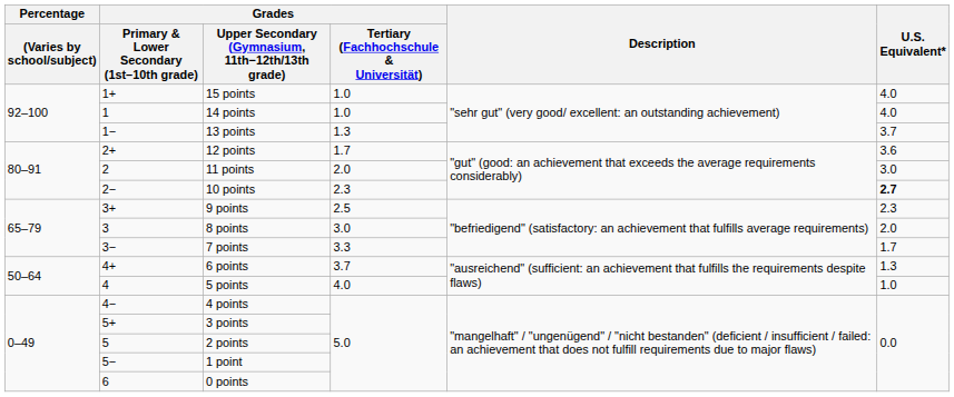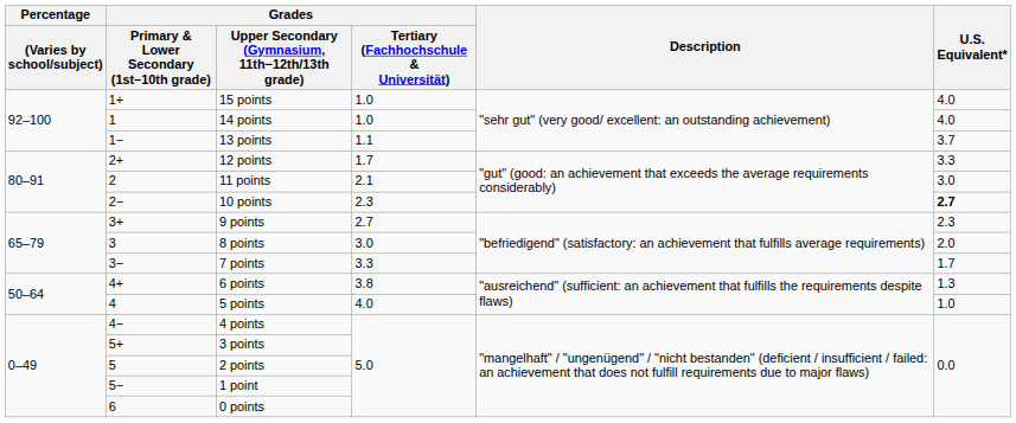13 points | Grades / Tertiary (Fachhochschule & Universität): 1.3 -> 1.1
12 points | U.S. Equivalent*: 3.6 -> 3.3
11 points | Grades / Tertiary (Fachhochschule & Universität): 2.0 -> 2.1
9 points | Grades / Tertiary (Fachhochschule & Universität): 2.5 -> 2.7
6 points | Grades / Tertiary (Fachhochschule & Universität): 3.7 -> 3.8
